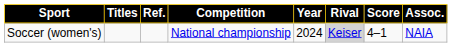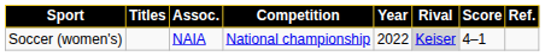columns swapped: Assoc. <-> Ref.
Soccer (women's) | Year: 2024 -> 2022
